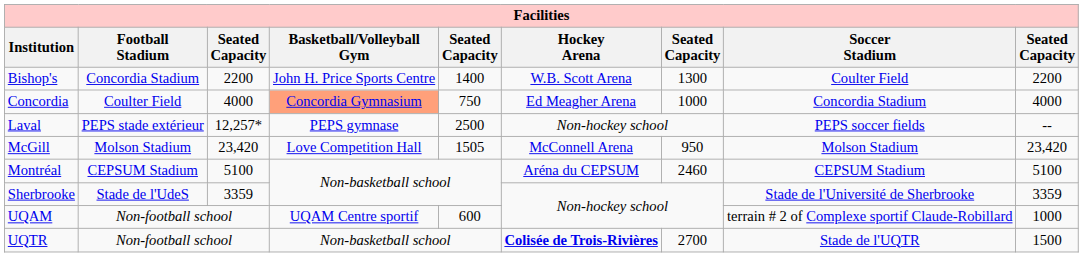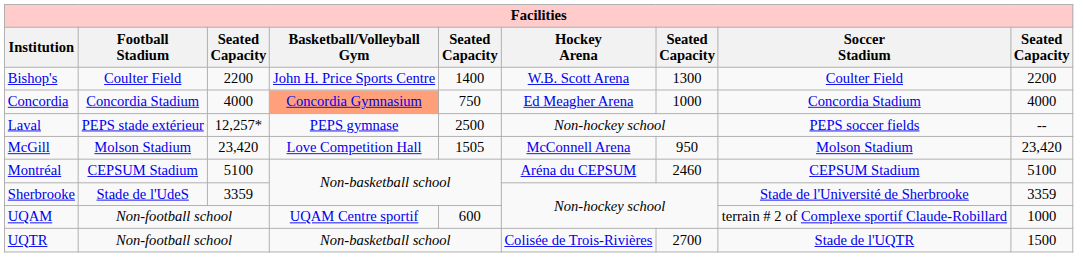Bishop's | Football Stadium: Concordia Stadium -> Coulter Field
Concordia | Football Stadium: Coulter Field -> Concordia Stadium
UQTR | Hockey Arena: bold -> normal
